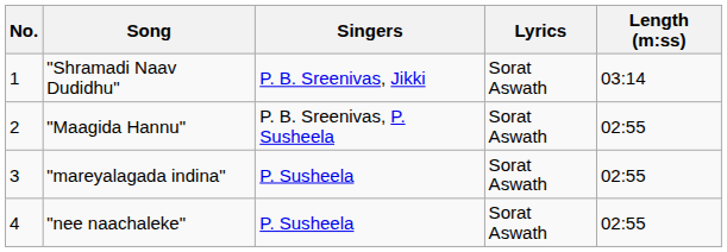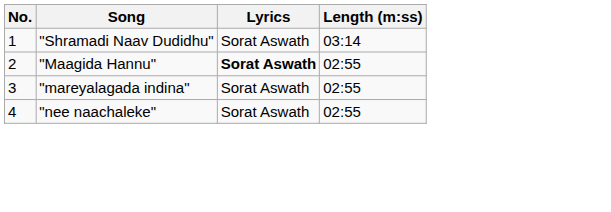- column: Singers | P. B. Sreenivas, Jikki | P. B. Sreenivas, P. Susheela | P. Susheela | P. Susheela
"Maagida Hannu" | Lyrics: normal -> bold
